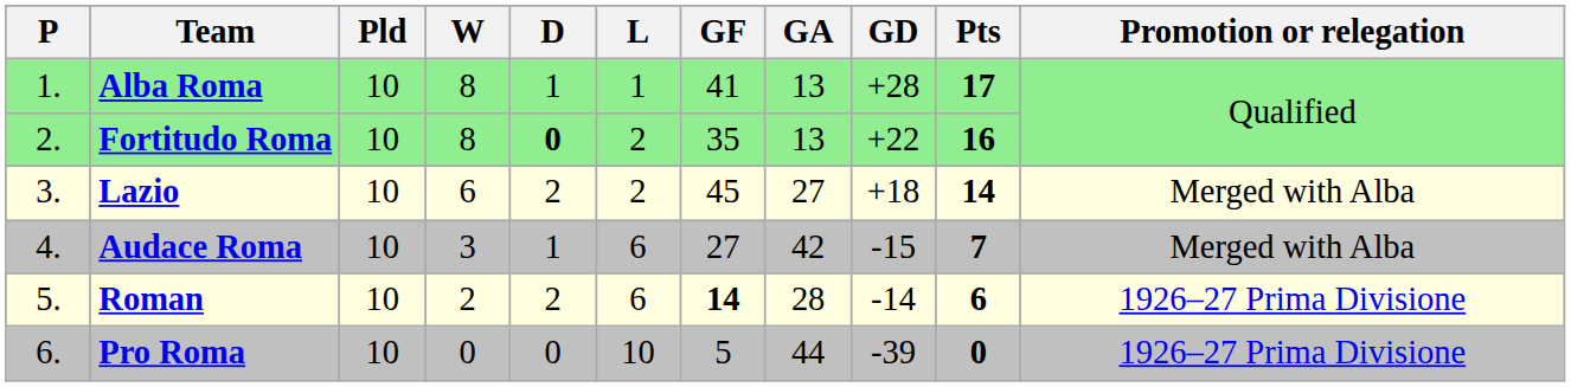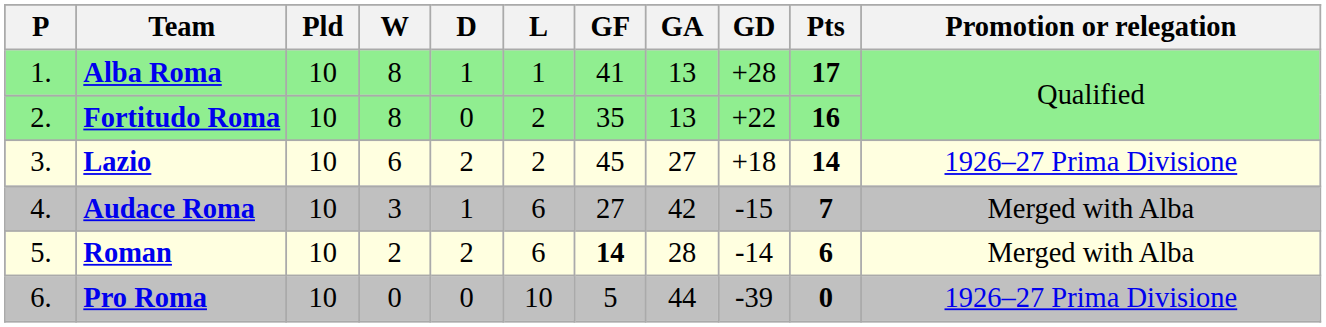Fortitudo Roma | D: bold -> normal
Lazio | Promotion or relegation: Merged with Alba -> 1926–27 Prima Divisione
Roman | Promotion or relegation: 1926–27 Prima Divisione -> Merged with Alba
